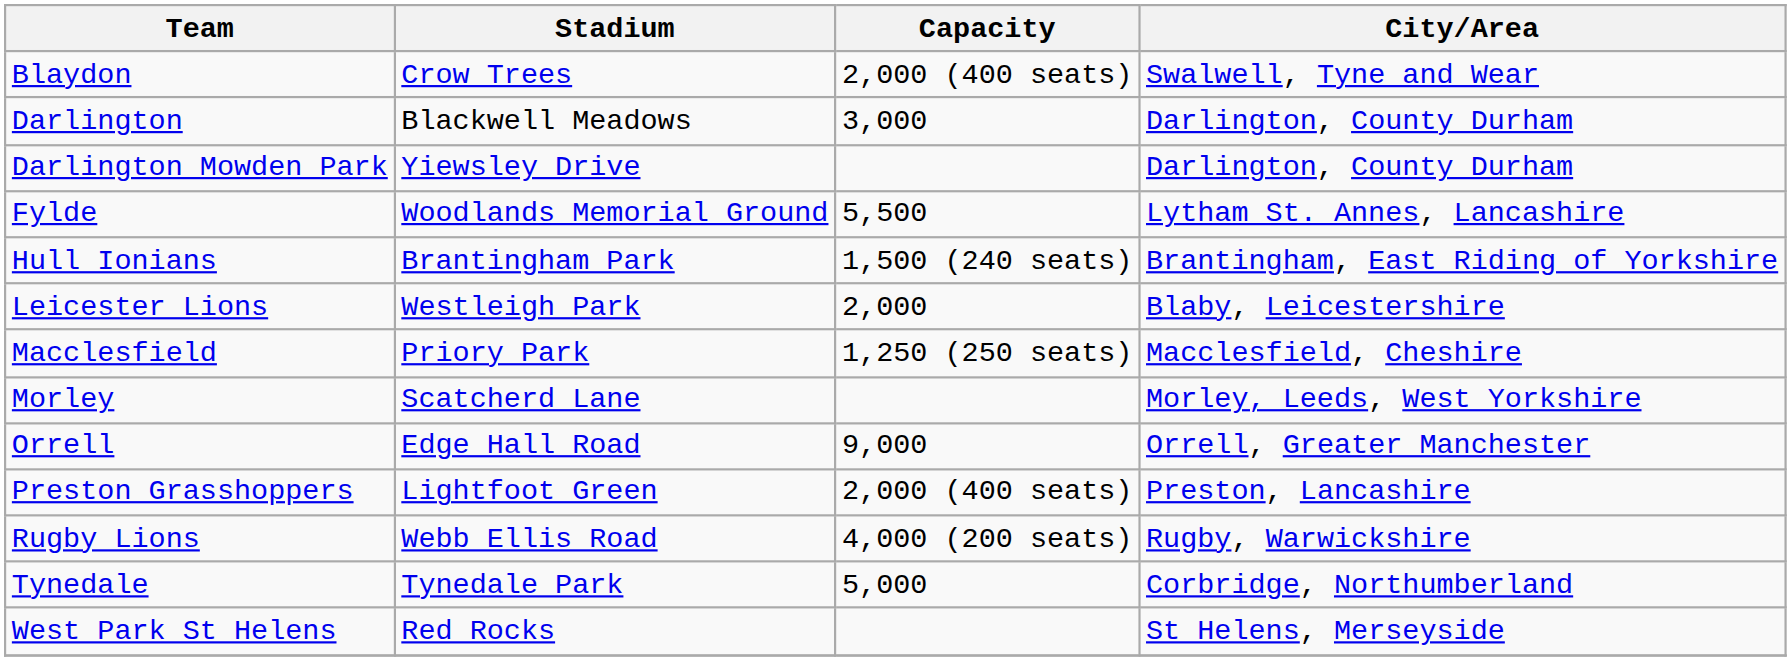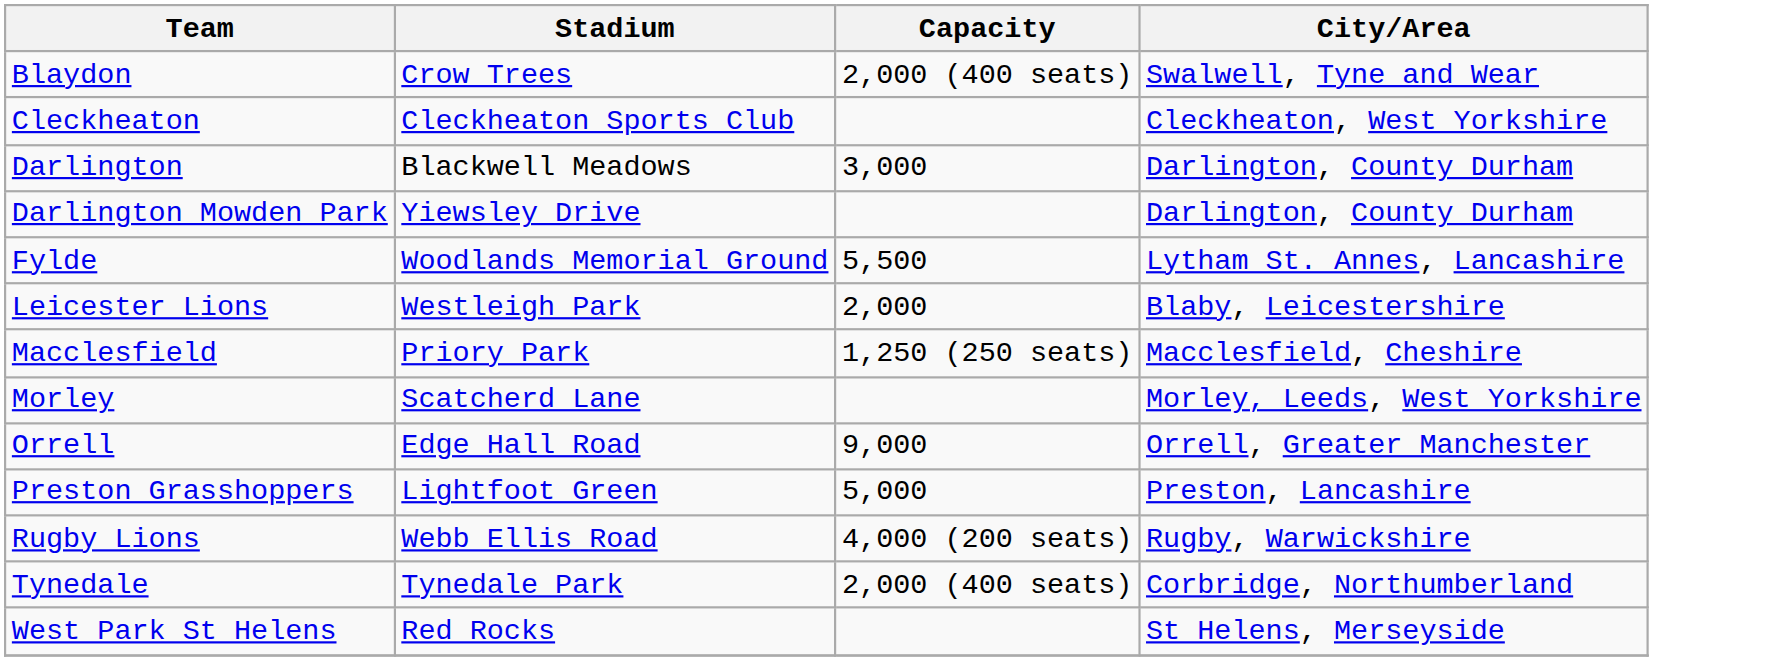+ row: Cleckheaton | Cleckheaton Sports Club | Cleckheaton, West Yorkshire
- row: Hull Ionians | Brantingham Park | 1,500 (240 seats) | Brantingham, East Riding of Yorkshire
Preston Grasshoppers | Capacity: 2,000 (400 seats) -> 5,000
Tynedale | Capacity: 5,000 -> 2,000 (400 seats)
